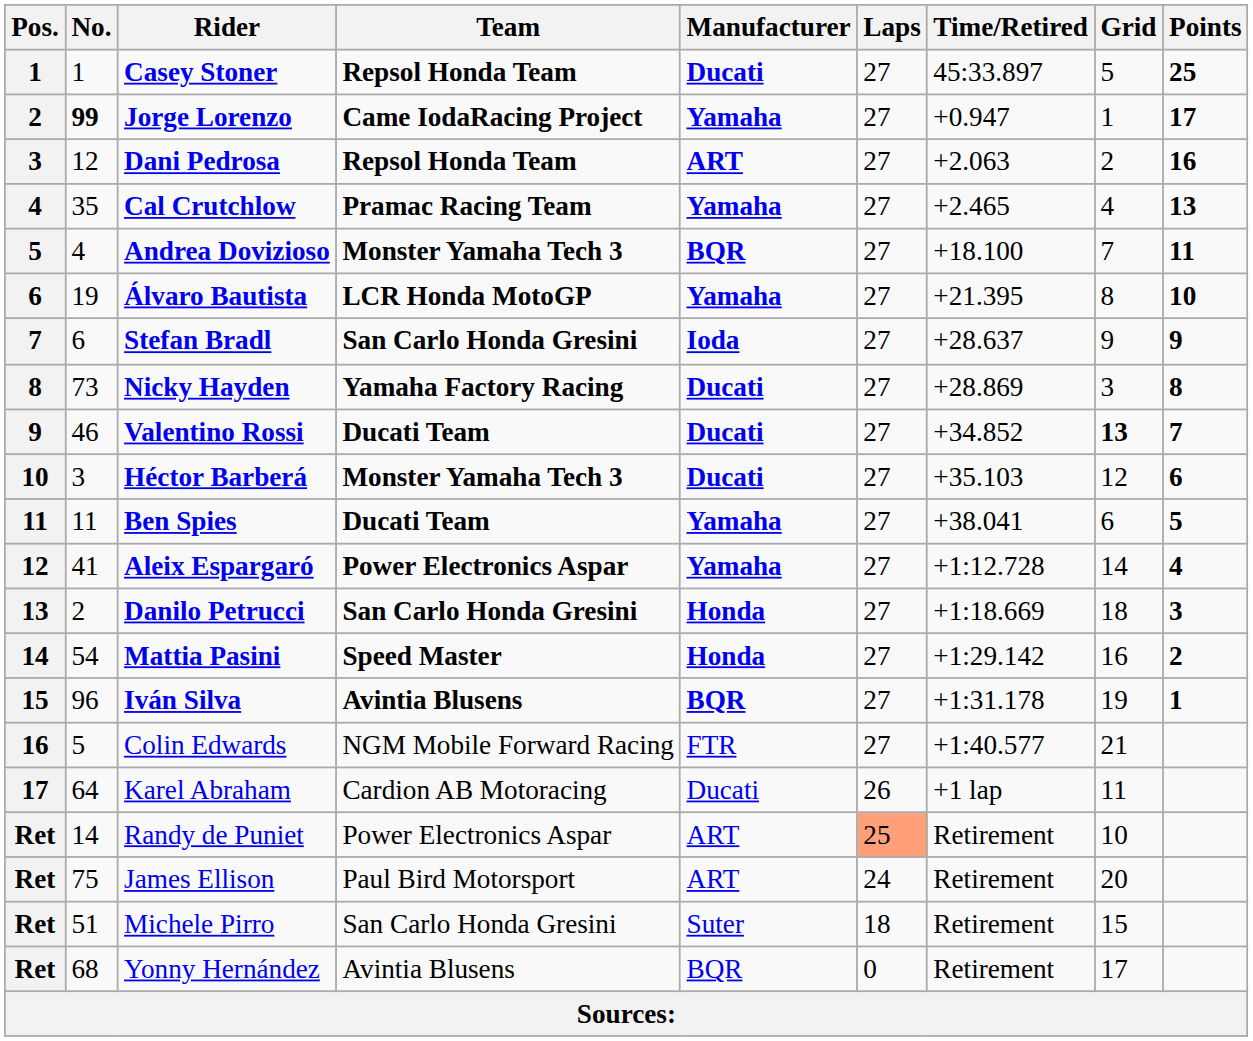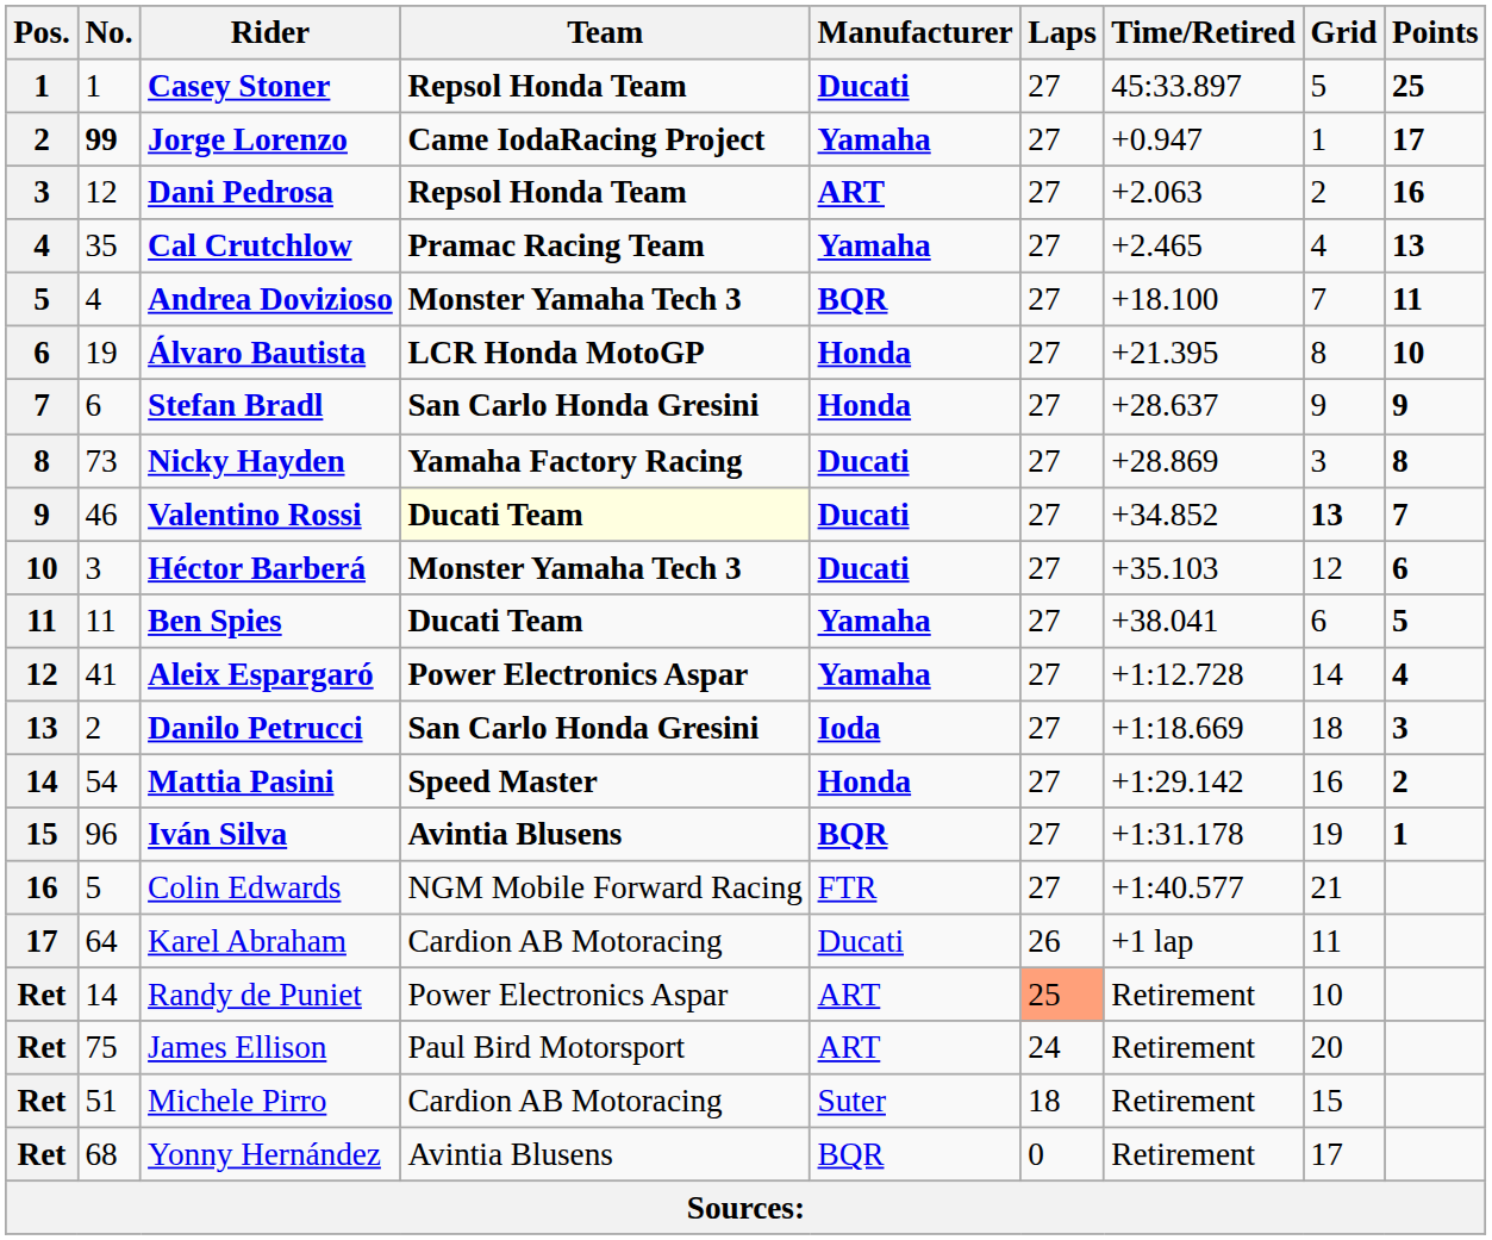Álvaro Bautista | Manufacturer: Yamaha -> Honda
Stefan Bradl | Manufacturer: Ioda -> Honda
Valentino Rossi | Team: no background -> lightyellow background
Danilo Petrucci | Manufacturer: Honda -> Ioda
Michele Pirro | Team: San Carlo Honda Gresini -> Cardion AB Motoracing
